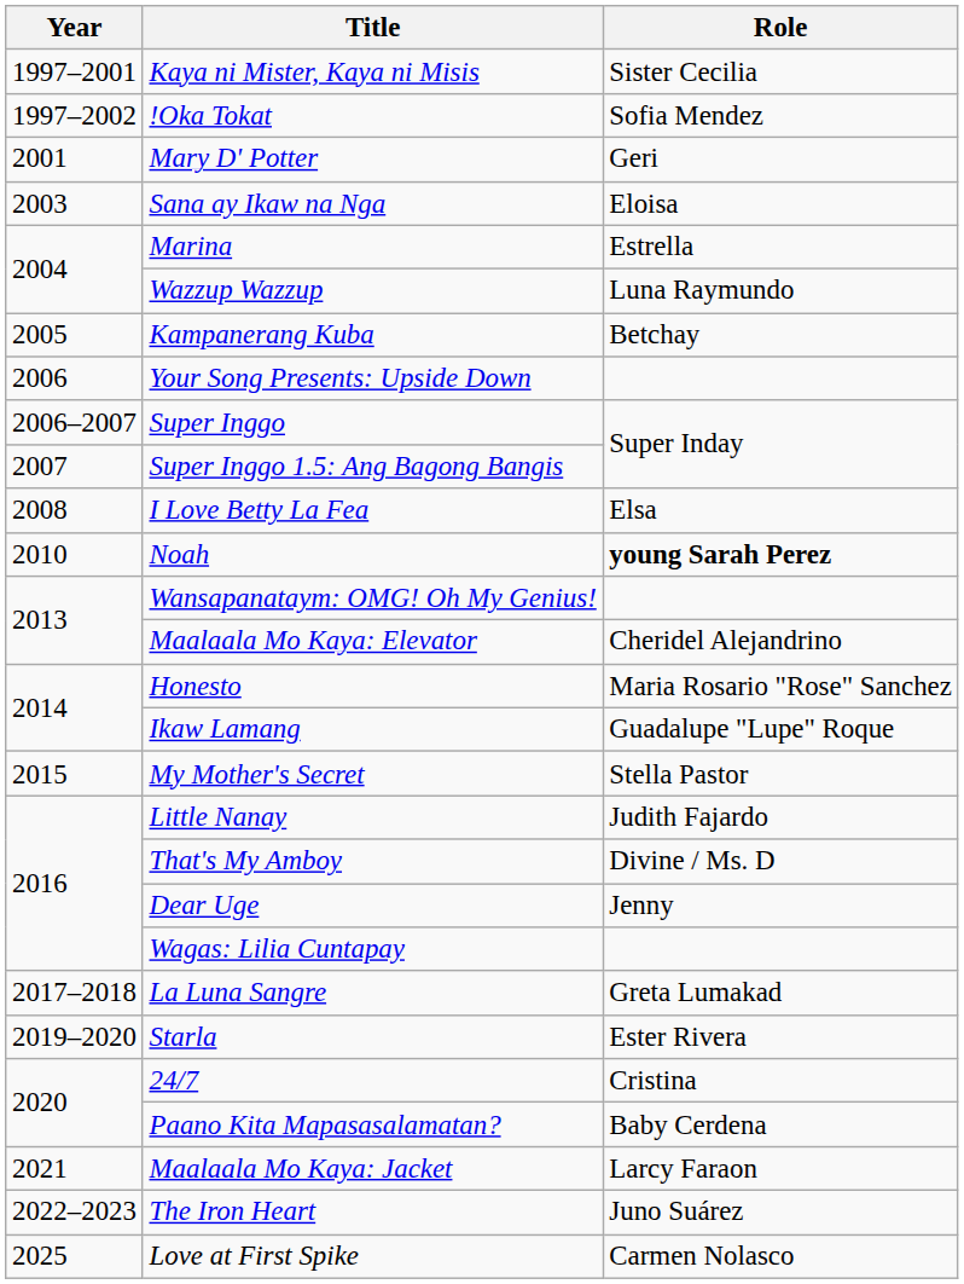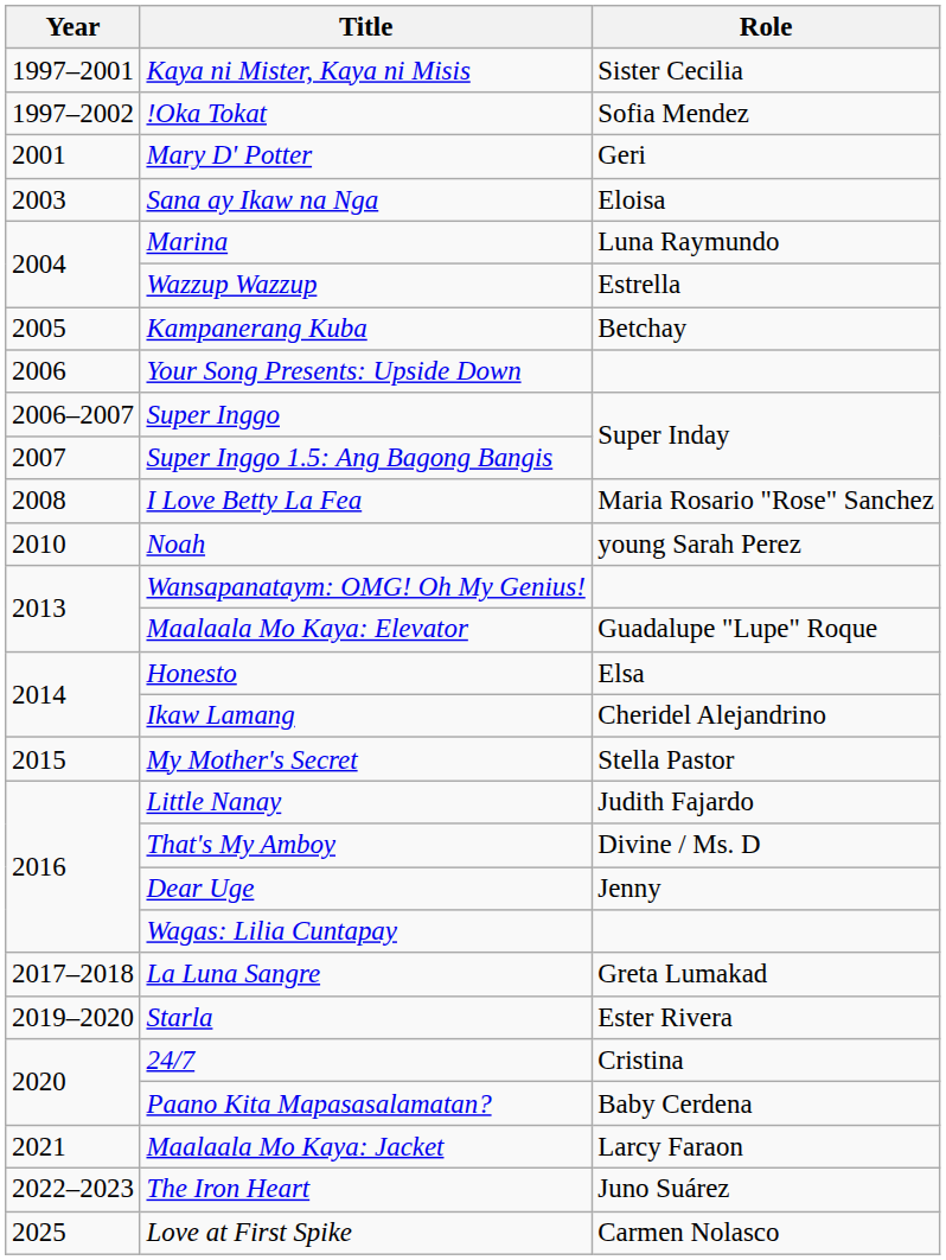Marina | Role: Estrella -> Luna Raymundo
Wazzup Wazzup | Role: Luna Raymundo -> Estrella
I Love Betty La Fea | Role: Elsa -> Maria Rosario "Rose" Sanchez
Noah | Role: bold -> normal
Maalaala Mo Kaya: Elevator | Role: Cheridel Alejandrino -> Guadalupe "Lupe" Roque
Honesto | Role: Maria Rosario "Rose" Sanchez -> Elsa
Ikaw Lamang | Role: Guadalupe "Lupe" Roque -> Cheridel Alejandrino
